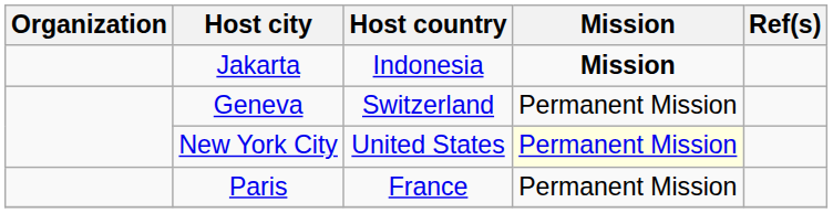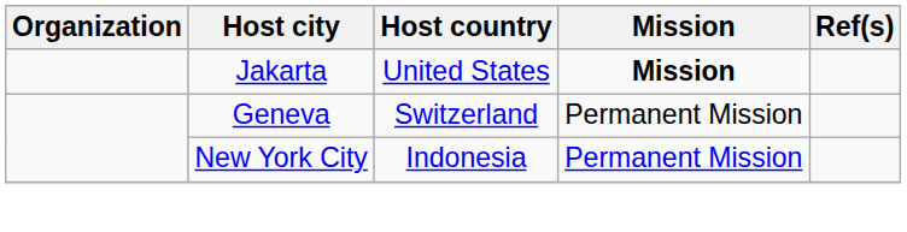Jakarta | Host country: Indonesia -> United States
New York City | Host country: United States -> Indonesia
New York City | Mission: lightyellow background -> no background
- row: Paris | France | Permanent Mission
